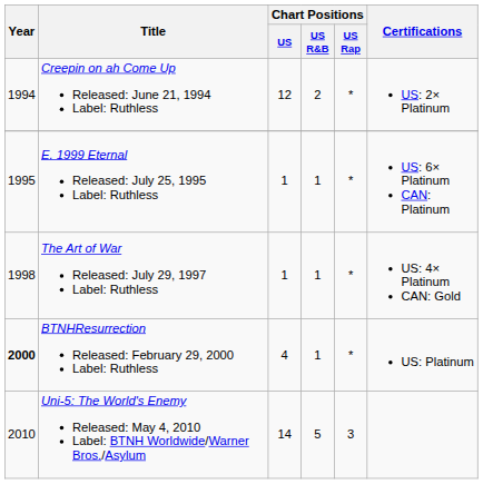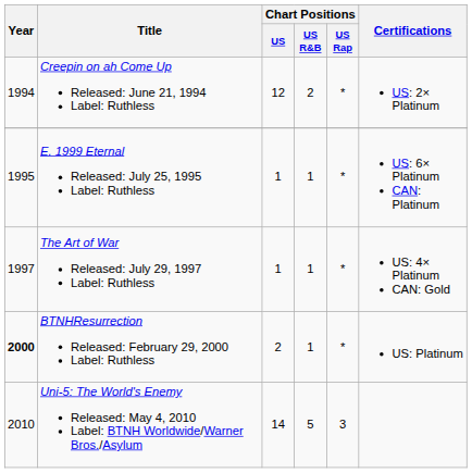The Art of War Released: July 29, 1997 Label: Ruthless | Year: 1998 -> 1997
BTNHResurrection Released: February 29, 2000 Label: Ruthless | Chart Positions / US: 4 -> 2
